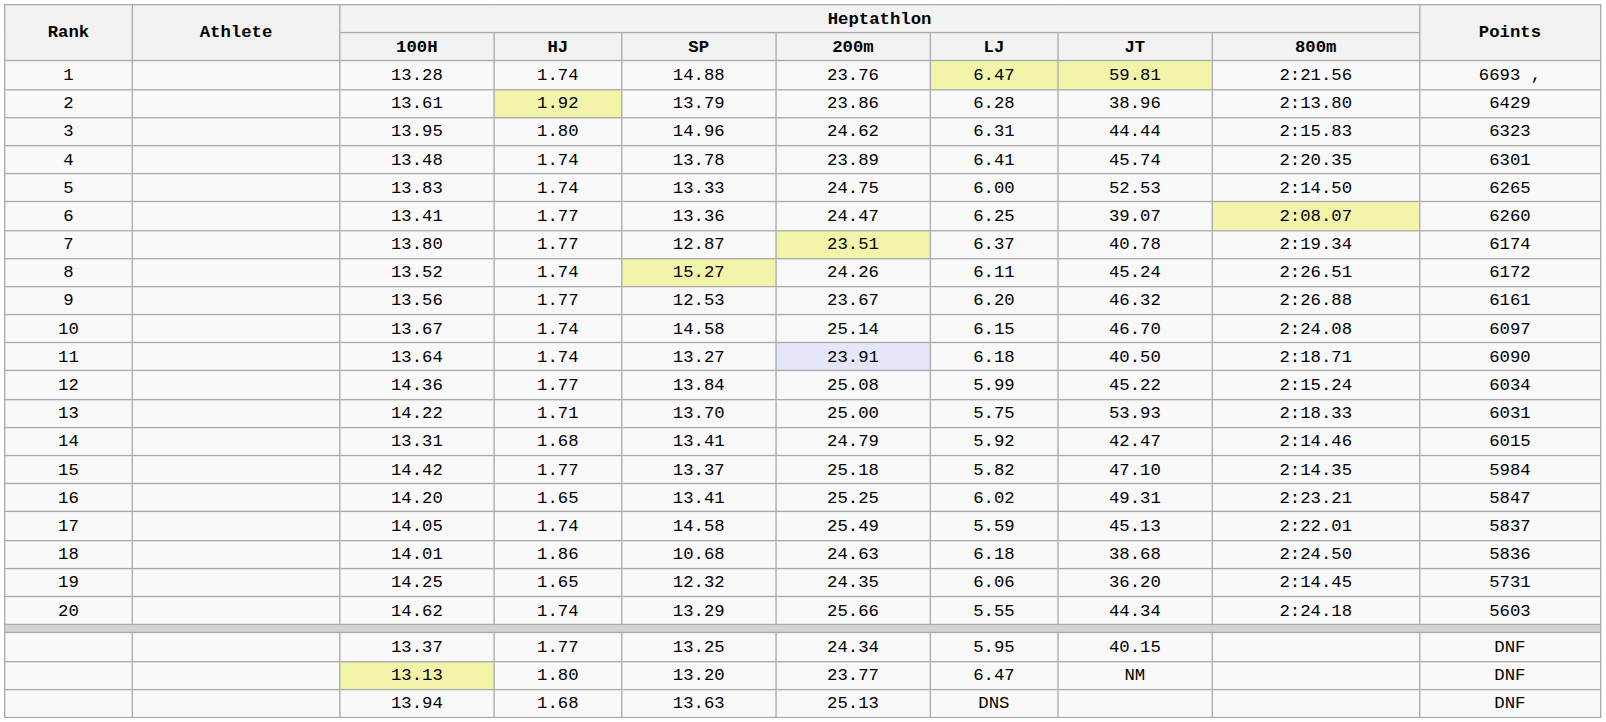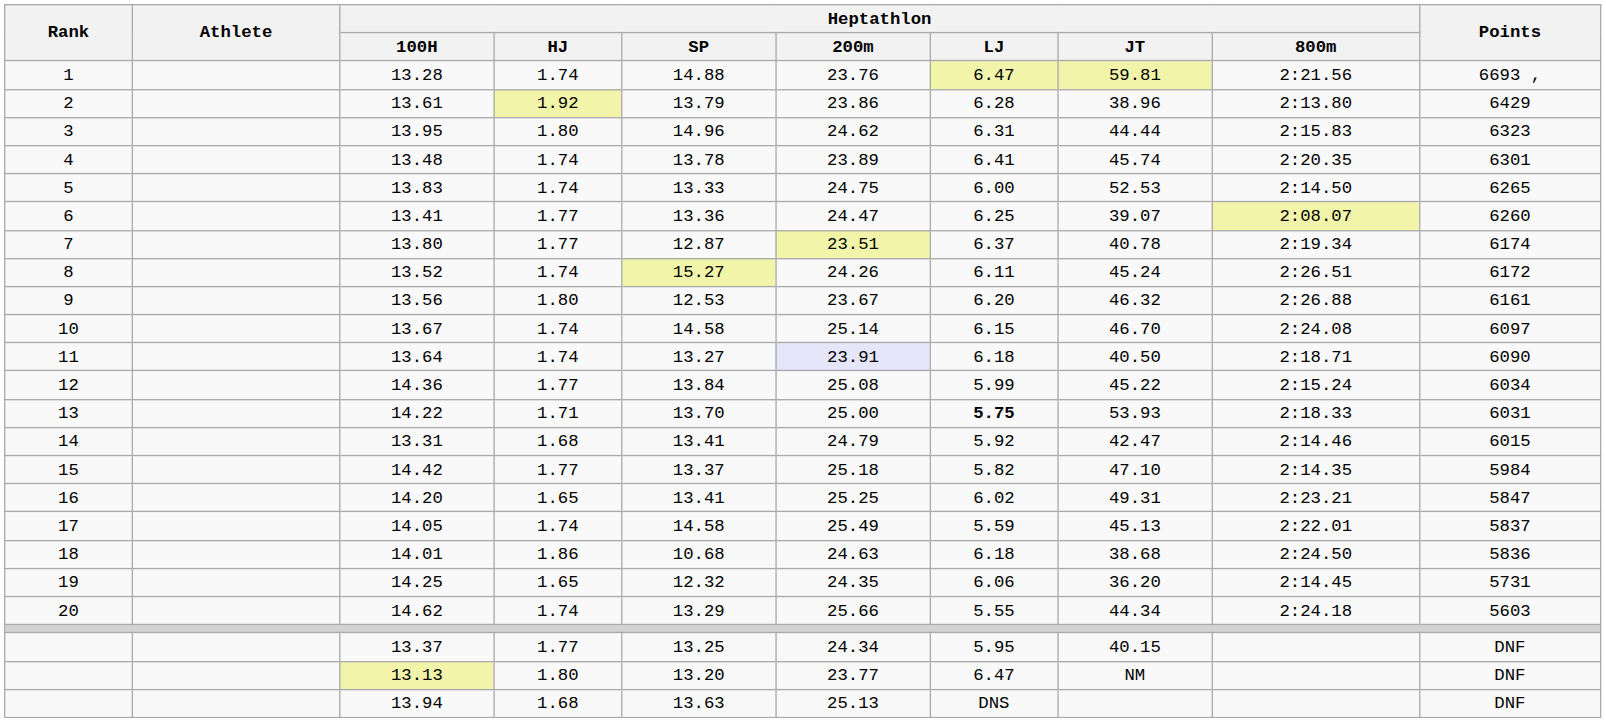13.56 | Heptathlon / HJ: 1.77 -> 1.80
14.22 | Heptathlon / LJ: normal -> bold
